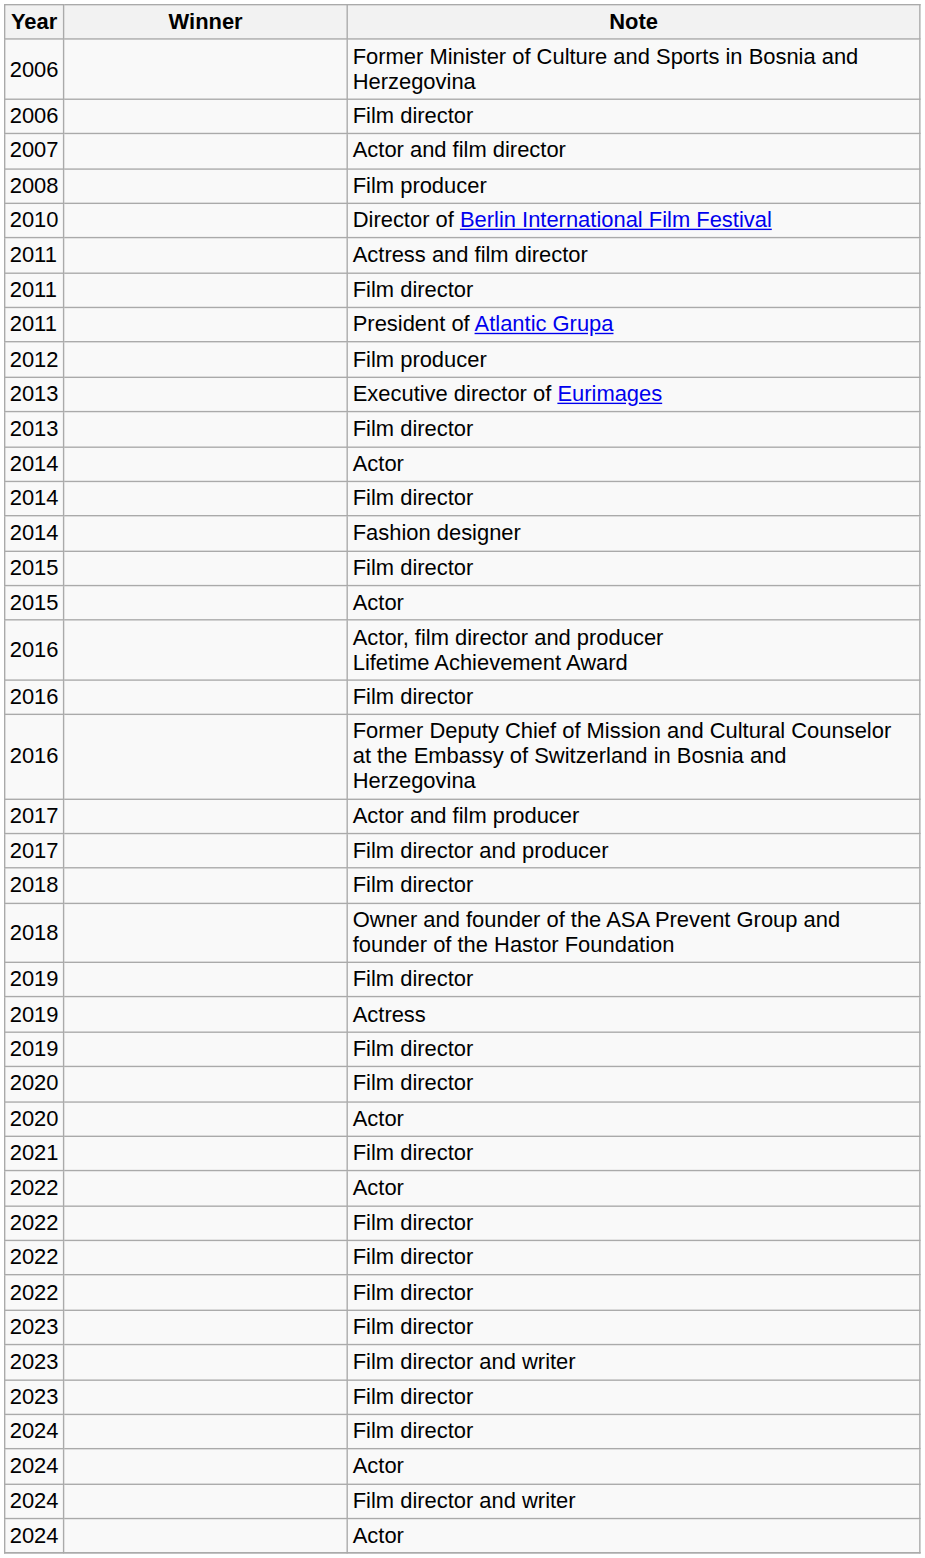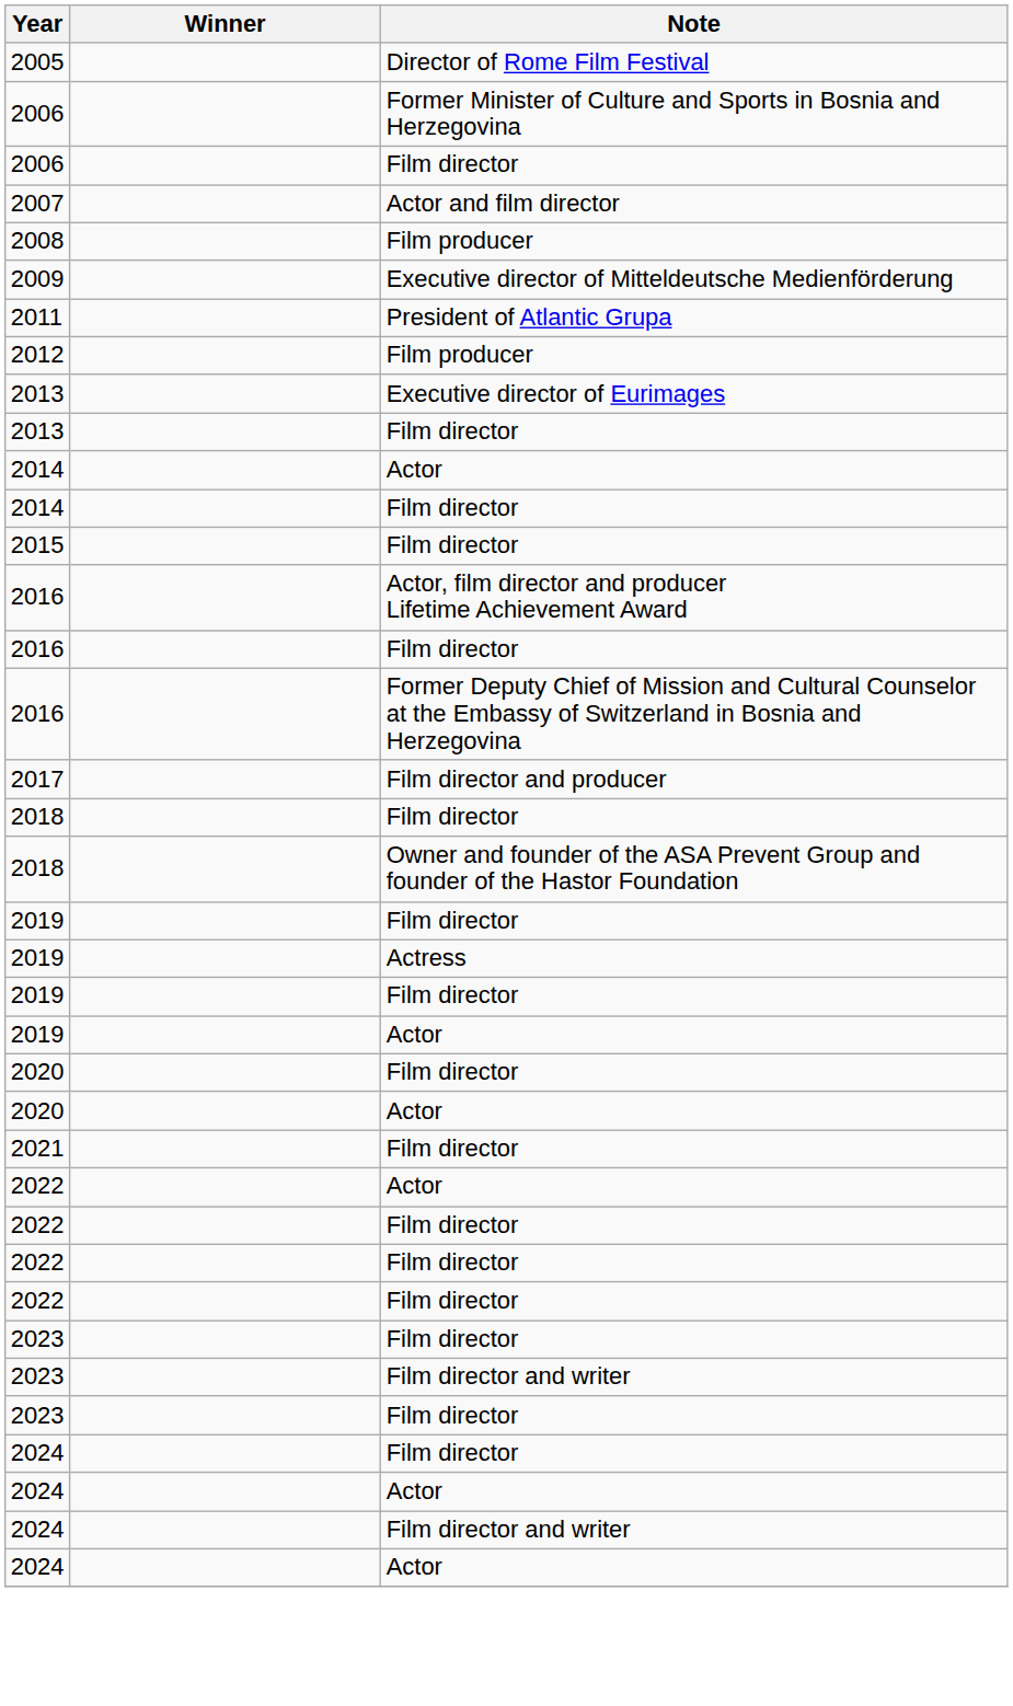+ row: 2005 | Director of Rome Film Festival
+ row: 2009 | Executive director of Mitteldeutsche Medienförderung
- row: 2010 | Director of Berlin International Film Festival
- row: 2011 | Actress and film director
- row: 2011 | Film director
- row: 2014 | Fashion designer
- row: 2015 | Actor
- row: 2017 | Actor and film producer
+ row: 2019 | Actor
